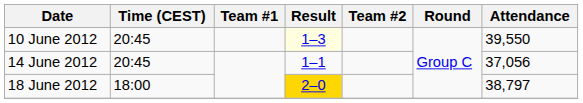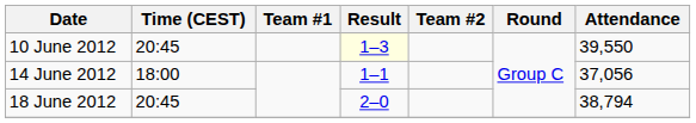14 June 2012 | Time (CEST): 20:45 -> 18:00
18 June 2012 | Time (CEST): 18:00 -> 20:45
18 June 2012 | Result: gold background -> no background
18 June 2012 | Attendance: 38,797 -> 38,794
